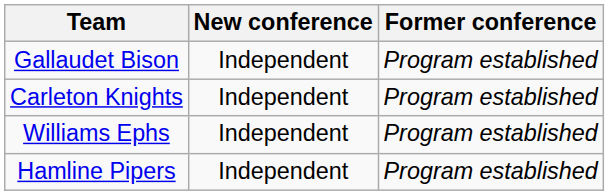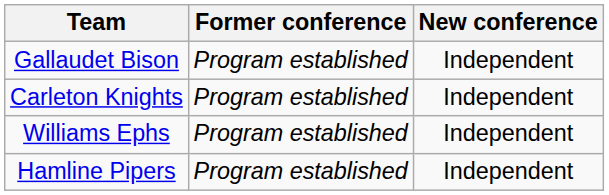columns swapped: Former conference <-> New conference
